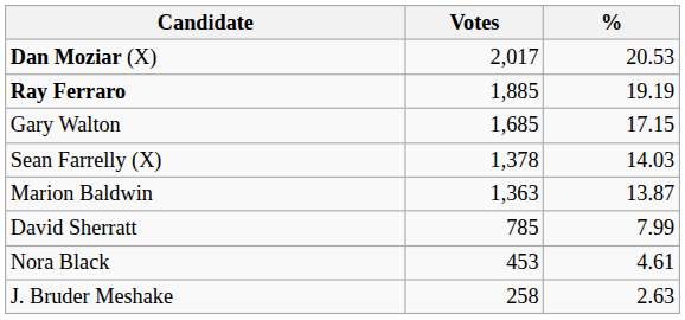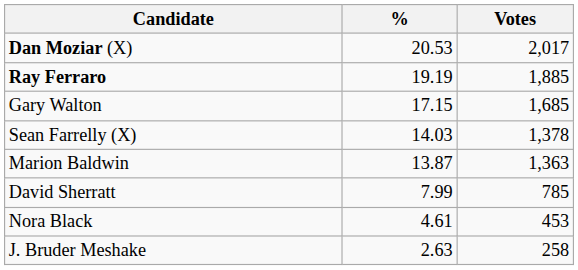columns swapped: Votes <-> %
